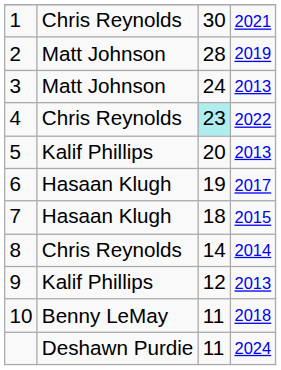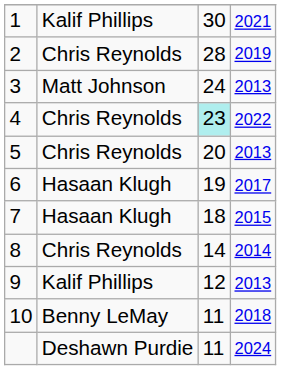1 | column 2: Chris Reynolds -> Kalif Phillips
2 | column 2: Matt Johnson -> Chris Reynolds
5 | column 2: Kalif Phillips -> Chris Reynolds
